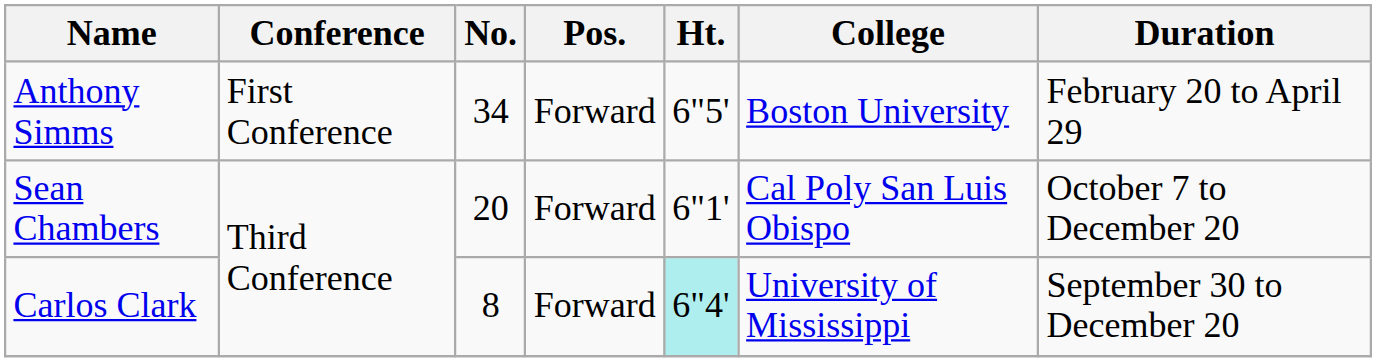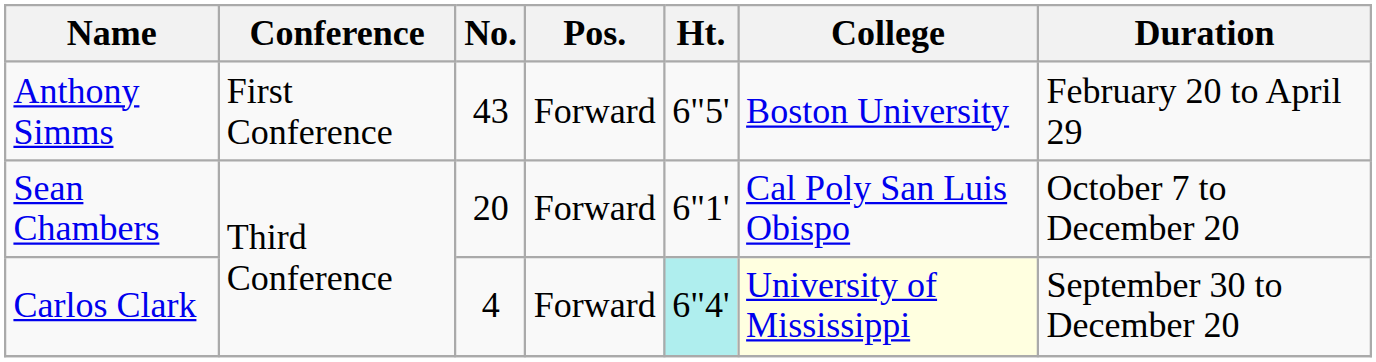Anthony Simms | No.: 34 -> 43
Carlos Clark | No.: 8 -> 4
Carlos Clark | College: no background -> lightyellow background
